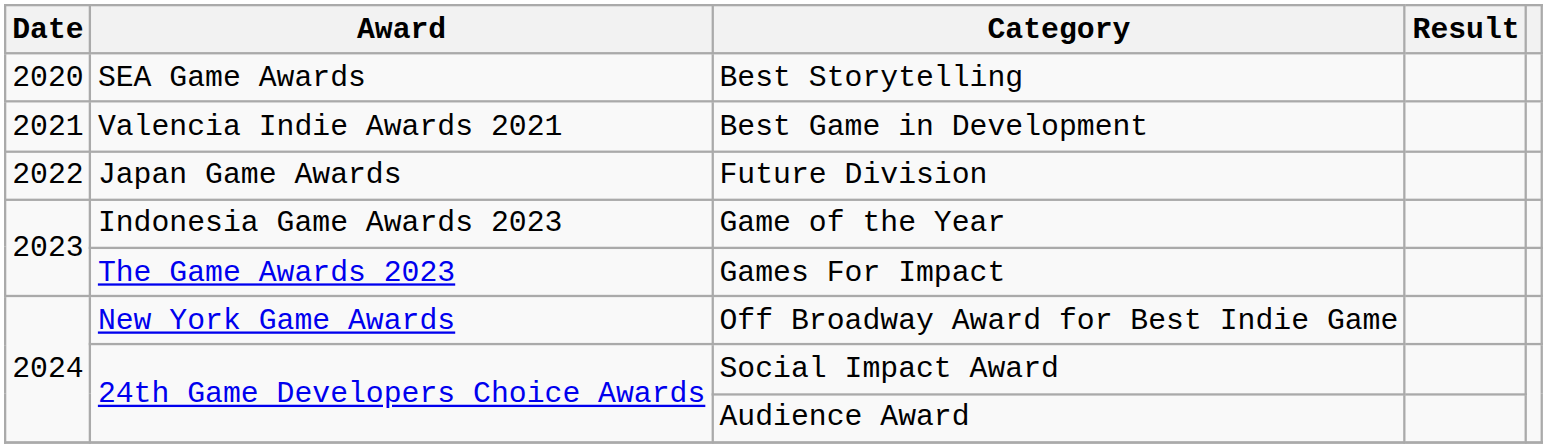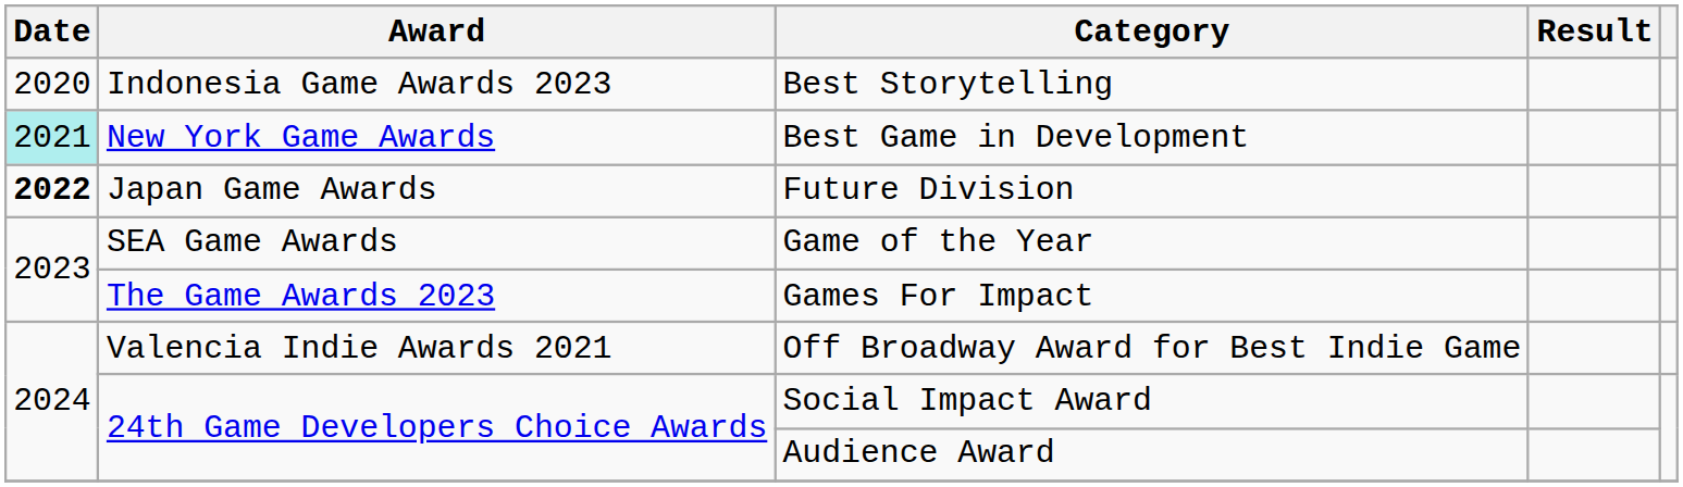Best Storytelling | Award: SEA Game Awards -> Indonesia Game Awards 2023
Best Game in Development | Date: no background -> paleturquoise background
Best Game in Development | Award: Valencia Indie Awards 2021 -> New York Game Awards
Future Division | Date: normal -> bold
Game of the Year | Award: Indonesia Game Awards 2023 -> SEA Game Awards
Off Broadway Award for Best Indie Game | Award: New York Game Awards -> Valencia Indie Awards 2021
